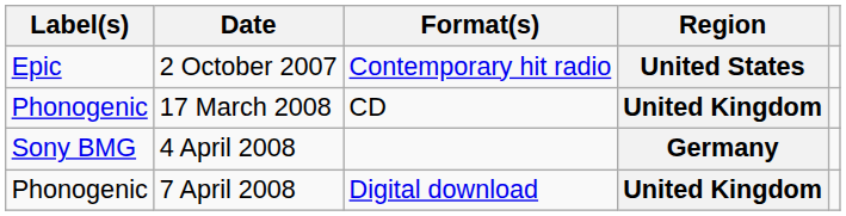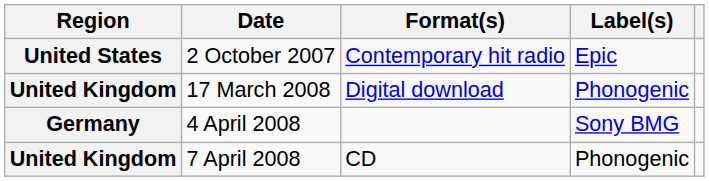columns swapped: Region <-> Label(s)
17 March 2008 | Format(s): CD -> Digital download
7 April 2008 | Format(s): Digital download -> CD
